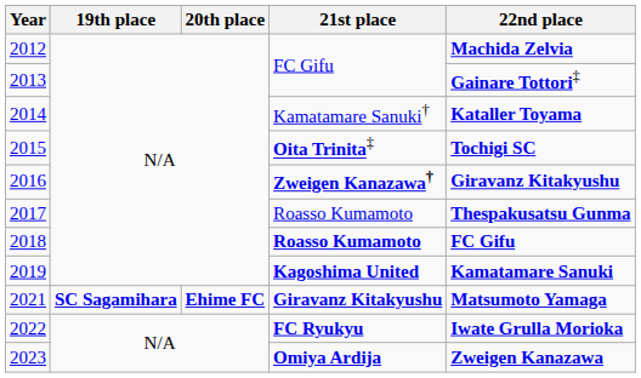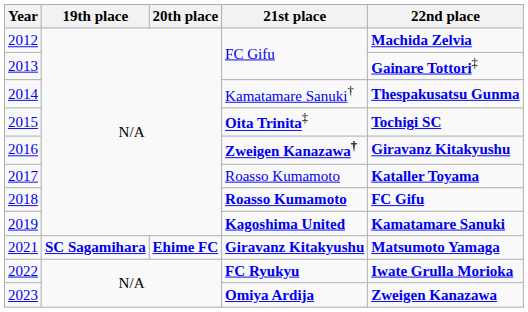2014 | 22nd place: Kataller Toyama -> Thespakusatsu Gunma
2017 | 22nd place: Thespakusatsu Gunma -> Kataller Toyama
